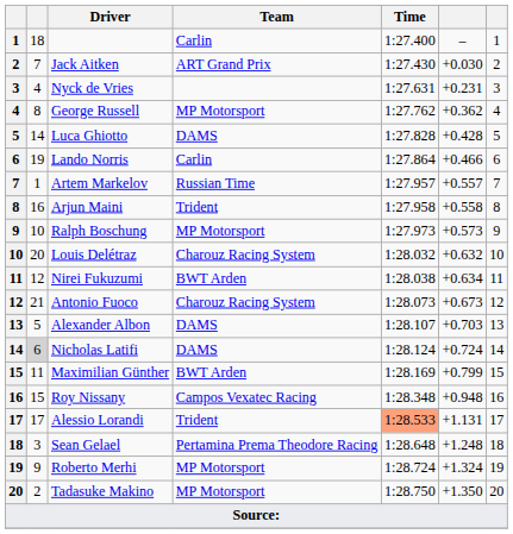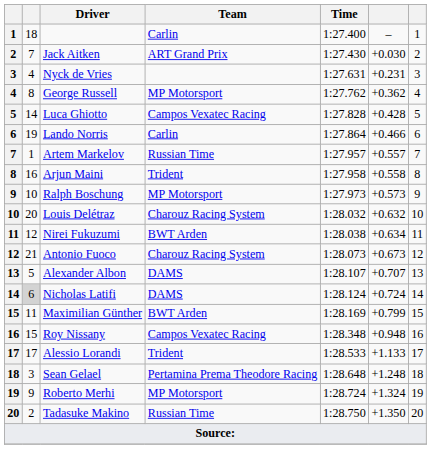Luca Ghiotto | Team: DAMS -> Campos Vexatec Racing
Alexander Albon | column 6: +0.703 -> +0.707
Alessio Lorandi | Time: lightsalmon background -> no background
Alessio Lorandi | column 6: +1.131 -> +1.133
Tadasuke Makino | Team: MP Motorsport -> Russian Time
